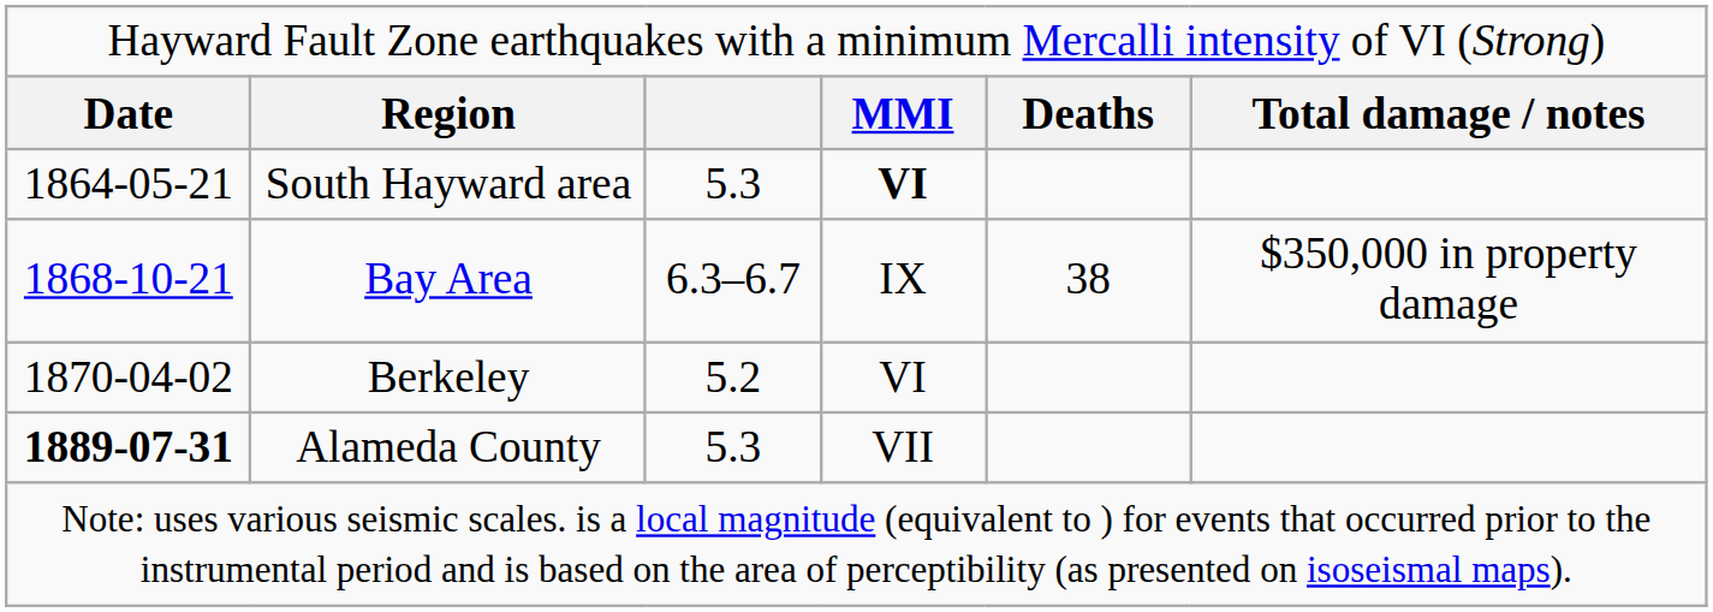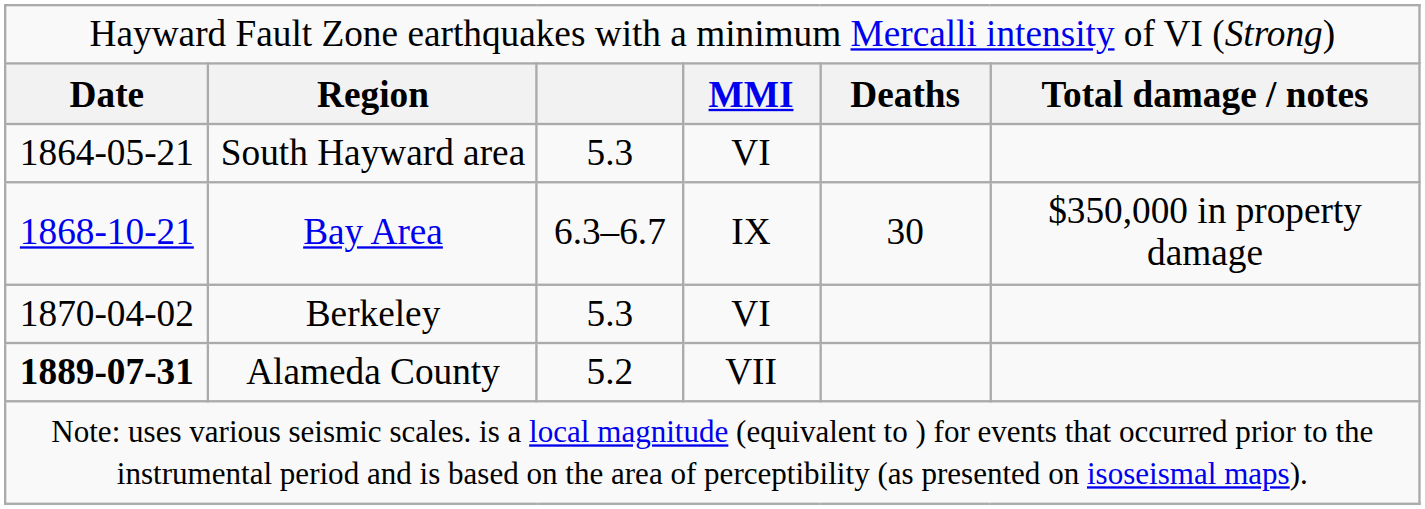South Hayward area | column 4: bold -> normal
Bay Area | column 5: 38 -> 30
Berkeley | column 3: 5.2 -> 5.3
Alameda County | column 3: 5.3 -> 5.2
